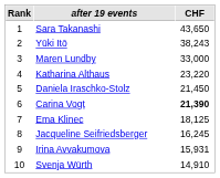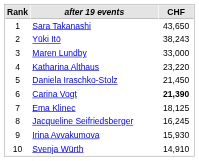Irina Avvakumova | CHF: 15,931 -> 15,930
